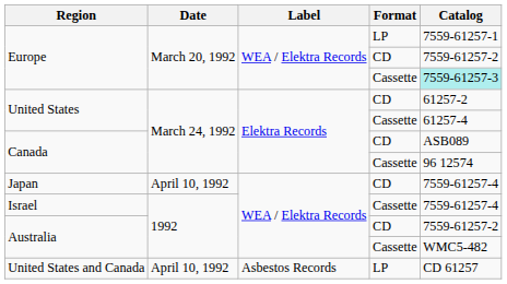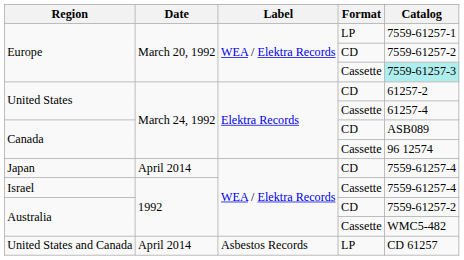Japan | Date: April 10, 1992 -> April 2014
United States and Canada | Date: April 10, 1992 -> April 2014
